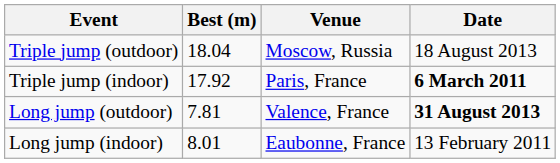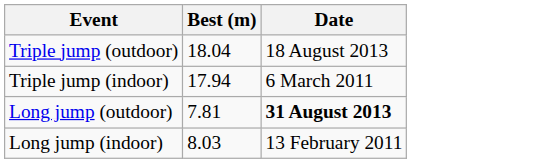- column: Venue | Moscow, Russia | Paris, France | Valence, France | Eaubonne, France
Triple jump (indoor) | Best (m): 17.92 -> 17.94
Triple jump (indoor) | Date: bold -> normal
Long jump (indoor) | Best (m): 8.01 -> 8.03
